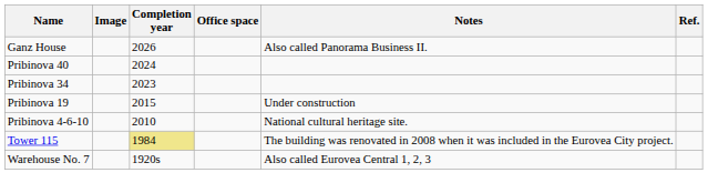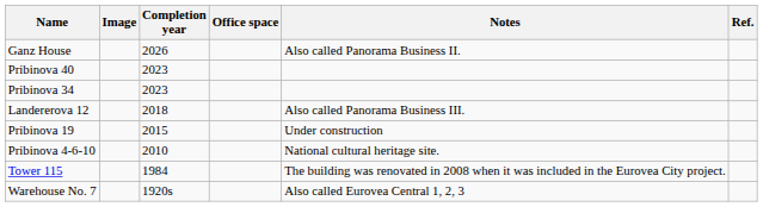Pribinova 40 | Completion year: 2024 -> 2023
+ row: Landererova 12 | 2018 | Also called Panorama Business III.
Tower 115 | Completion year: khaki background -> no background
